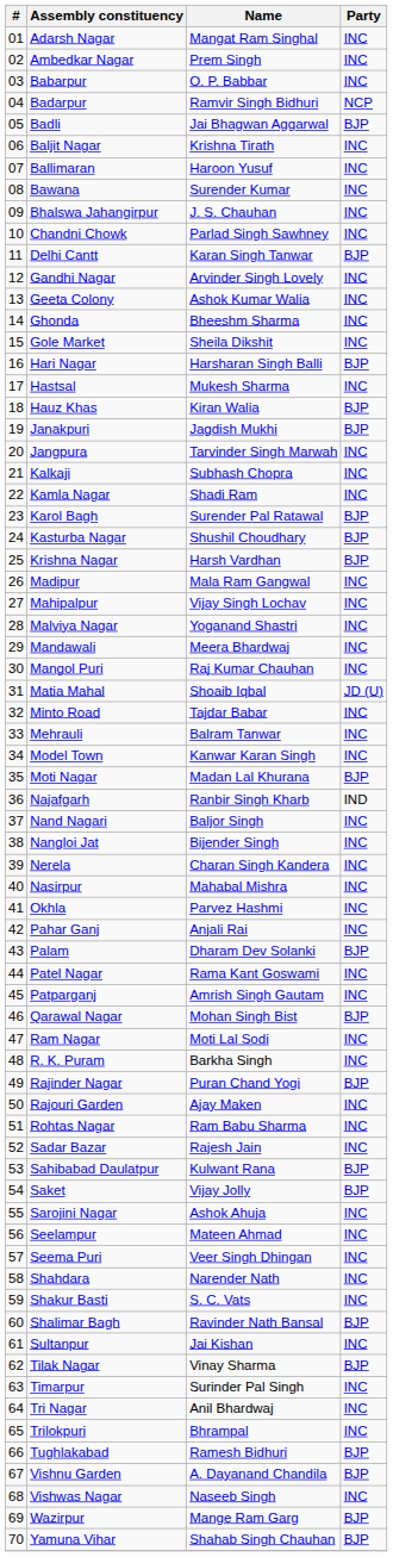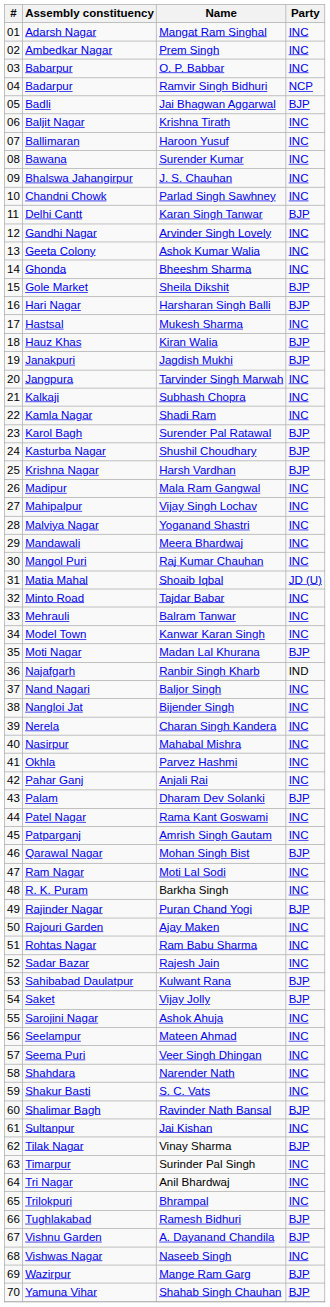Gole Market | Party: INC -> BJP
